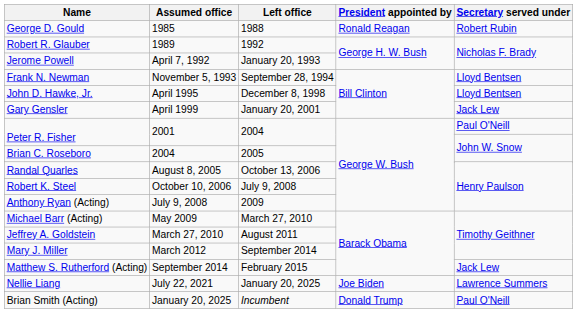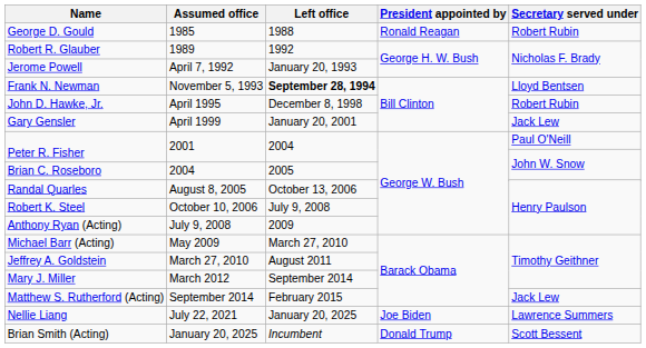Frank N. Newman | Left office: normal -> bold
John D. Hawke, Jr. | Secretary served under: Lloyd Bentsen -> Robert Rubin
Brian Smith (Acting) | Secretary served under: Paul O'Neill -> Scott Bessent
